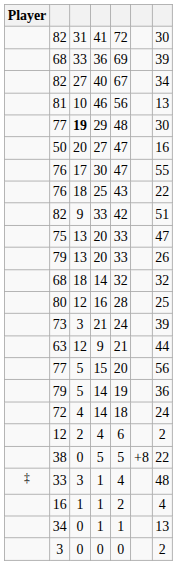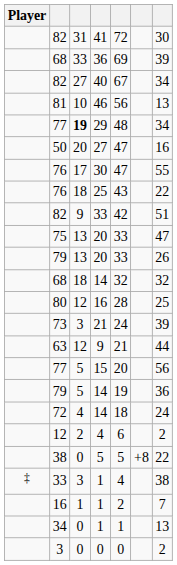29 | column 7: 30 -> 34
33 / 1 | column 7: 48 -> 38
16 / 1 | column 7: 4 -> 7
